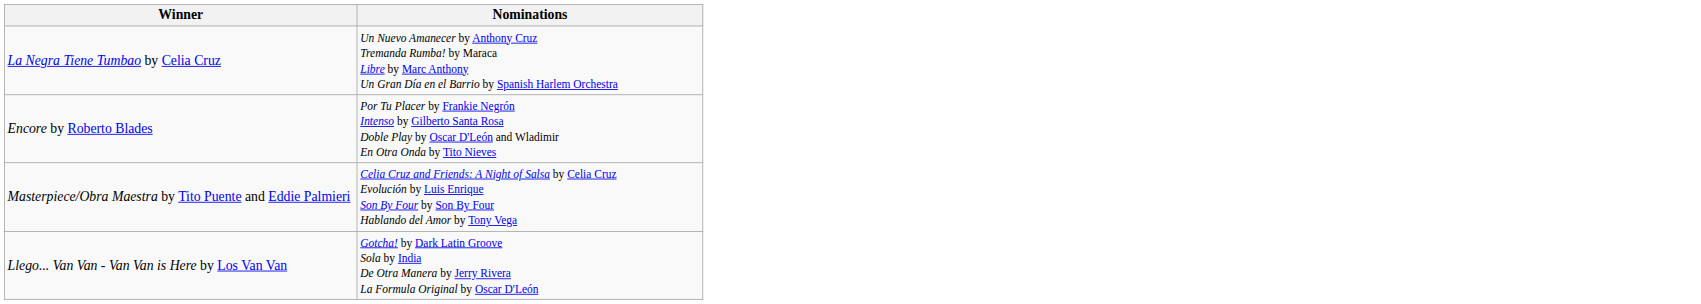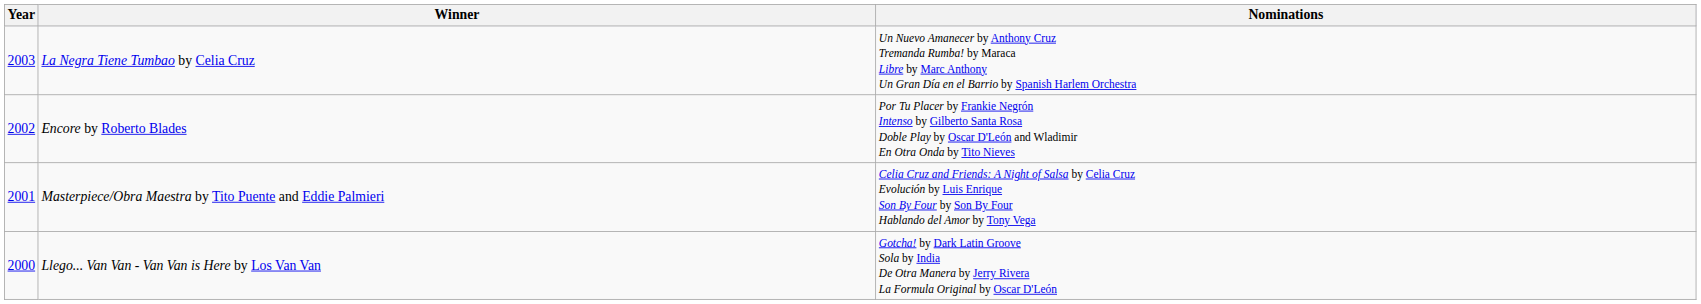+ column: Year | 2003 | 2002 | 2001 | 2000
